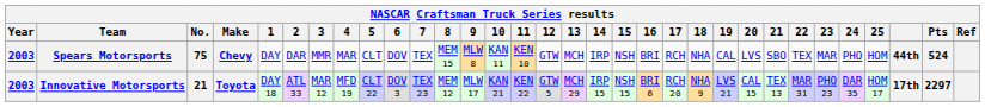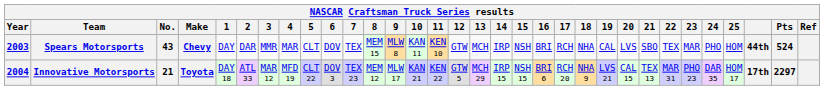Spears Motorsports | No.: 75 -> 43
Innovative Motorsports | Year: 2003 -> 2004
